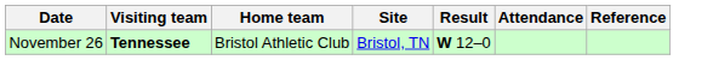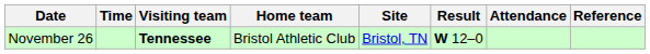+ column: Time
